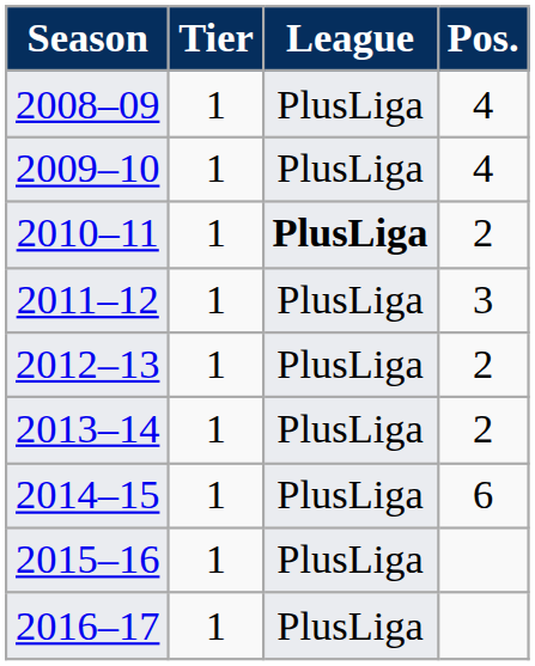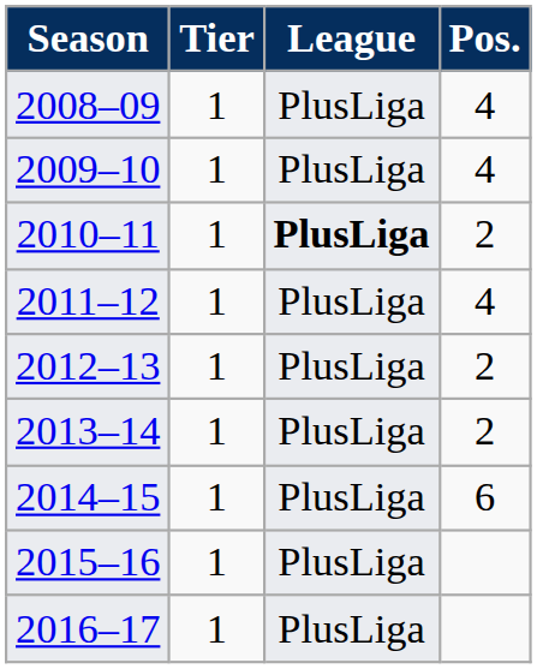2011–12 | Pos.: 3 -> 4
